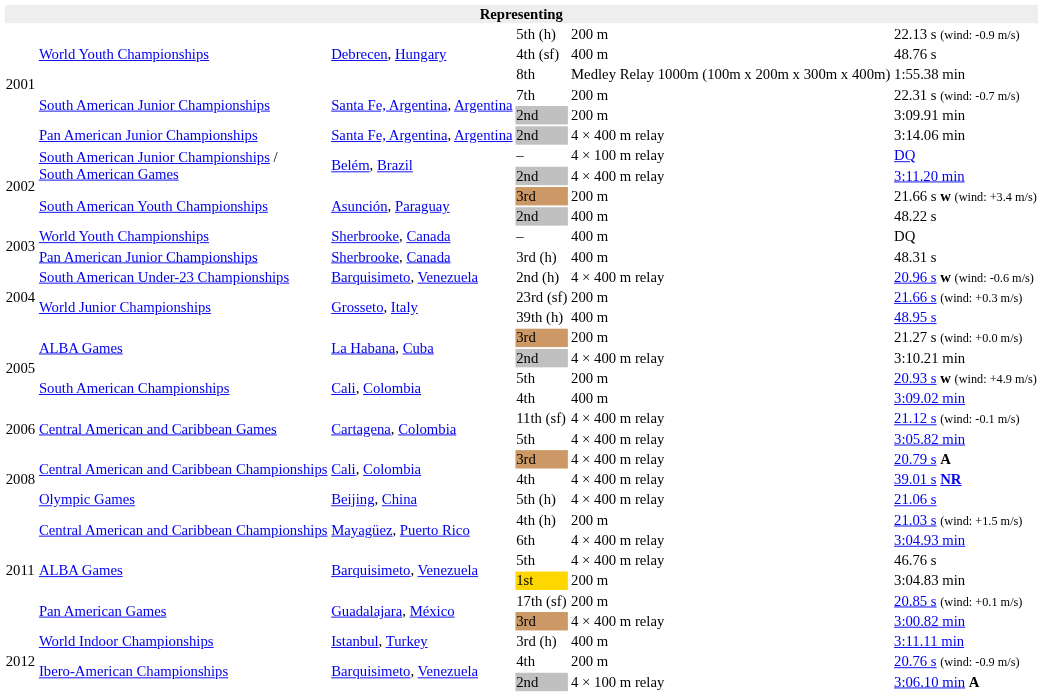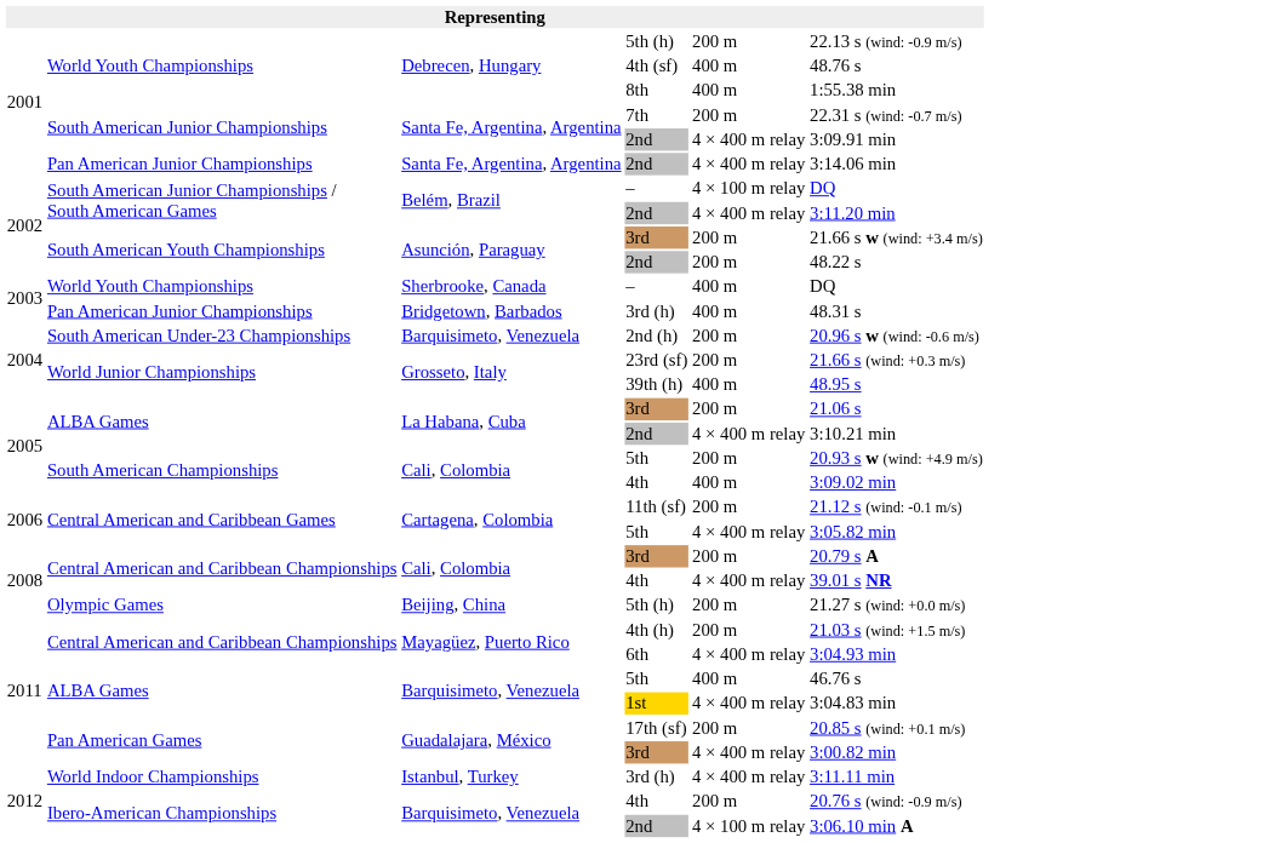8th | column 5: Medley Relay 1000m (100m x 200m x 300m x 400m) -> 400 m
South American Junior Championships / 2nd | column 5: 200 m -> 4 × 400 m relay
South American Youth Championships / 2nd | column 5: 400 m -> 200 m
Pan American Junior Championships / 3rd (h) | column 3: Sherbrooke, Canada -> Bridgetown, Barbados
2nd (h) | column 5: 4 × 400 m relay -> 200 m
ALBA Games / 3rd | column 6: 21.27 s (wind: +0.0 m/s) -> 21.06 s
11th (sf) | column 5: 4 × 400 m relay -> 200 m
Central American and Caribbean Championships / 3rd | column 5: 4 × 400 m relay -> 200 m
Olympic Games / 5th (h) | column 5: 4 × 400 m relay -> 200 m
Olympic Games / 5th (h) | column 6: 21.06 s -> 21.27 s (wind: +0.0 m/s)
ALBA Games / 5th | column 5: 4 × 400 m relay -> 400 m
1st | column 5: 200 m -> 4 × 400 m relay
World Indoor Championships / 3rd (h) | column 5: 400 m -> 4 × 400 m relay
